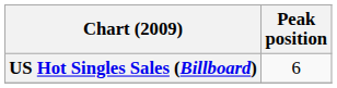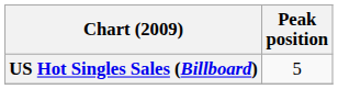US Hot Singles Sales (Billboard) | Peak position: 6 -> 5
